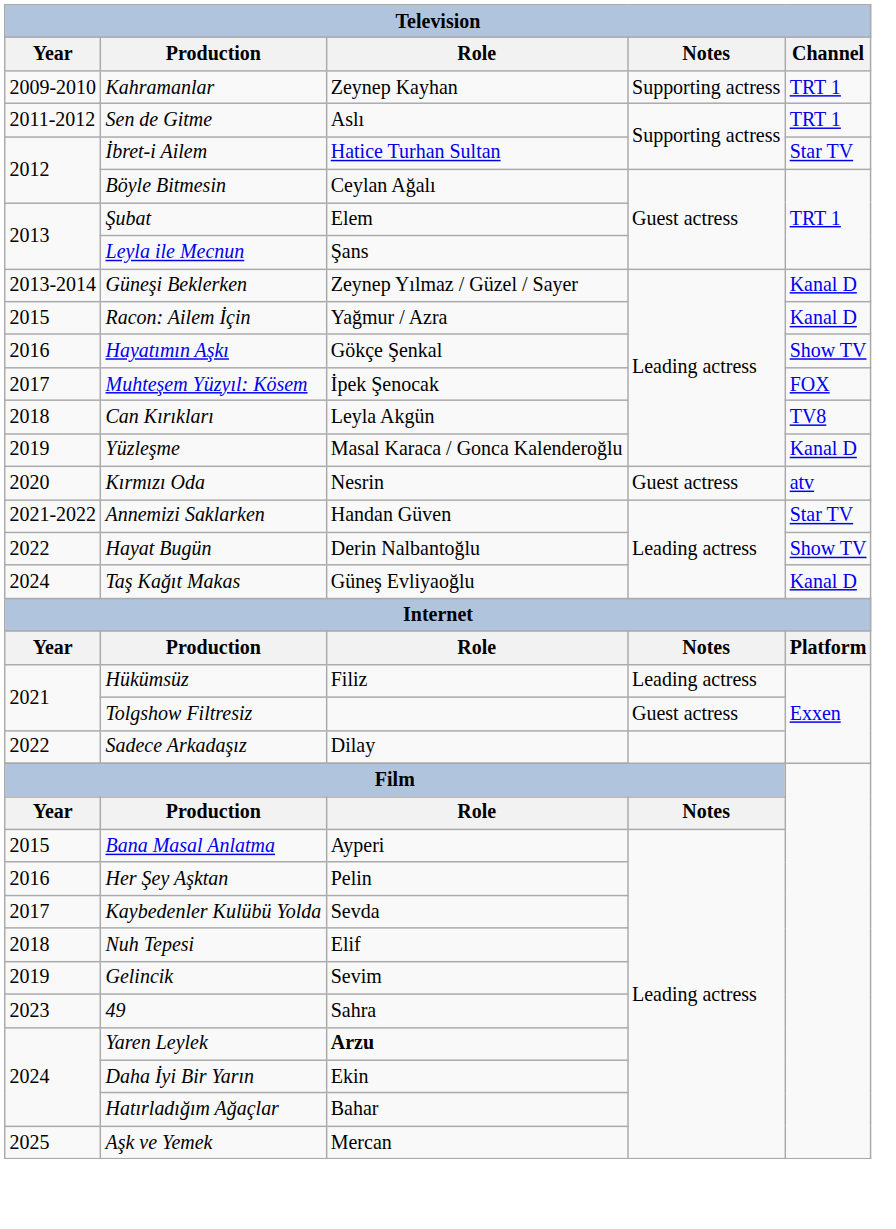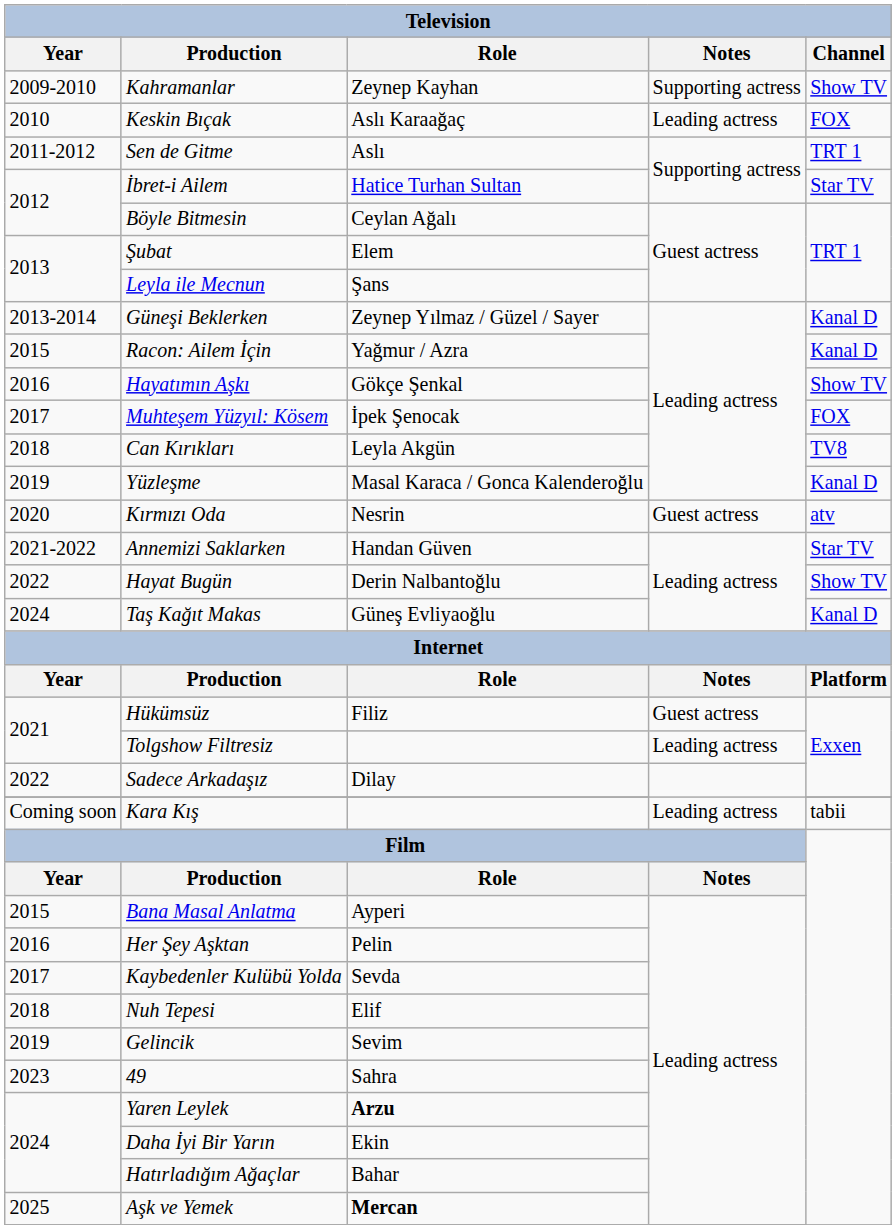Kahramanlar | Channel: TRT 1 -> Show TV
+ row: 2010 | Keskin Bıçak | Aslı Karaağaç | Leading actress | FOX
Hükümsüz | Notes: Leading actress -> Guest actress
Tolgshow Filtresiz | Notes: Guest actress -> Leading actress
+ row: Coming soon | Kara Kış | Leading actress | tabii
Aşk ve Yemek | Role: normal -> bold
